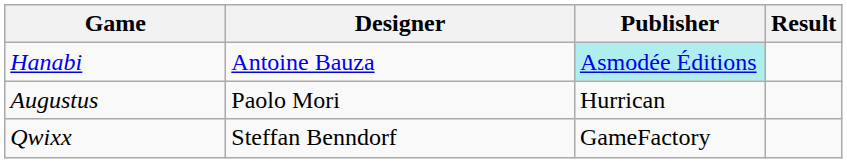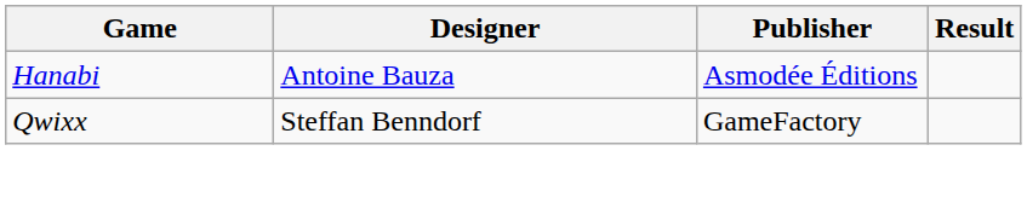Hanabi | Publisher: paleturquoise background -> no background
- row: Augustus | Paolo Mori | Hurrican
